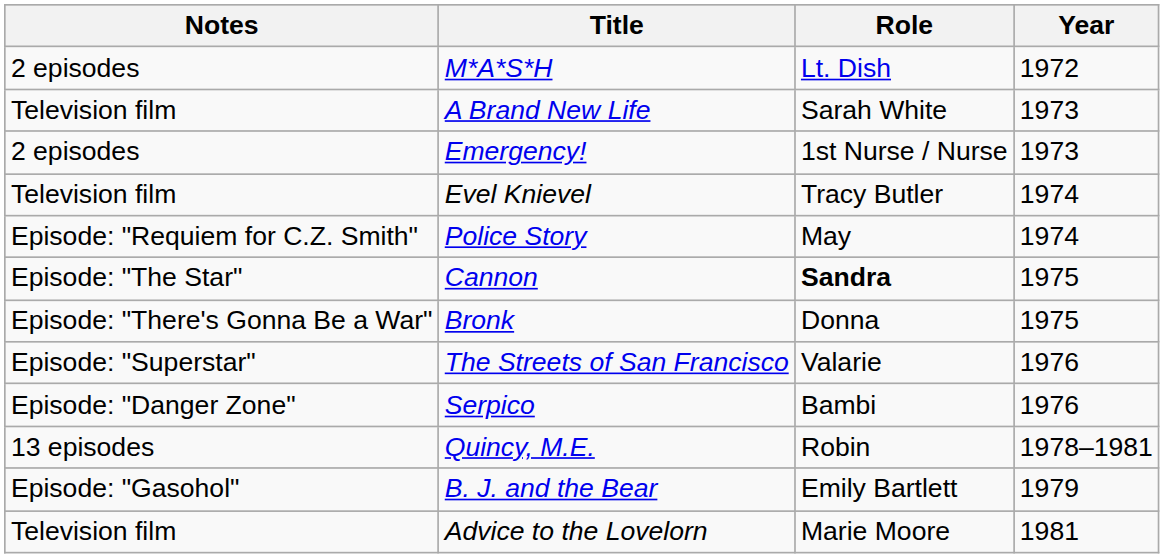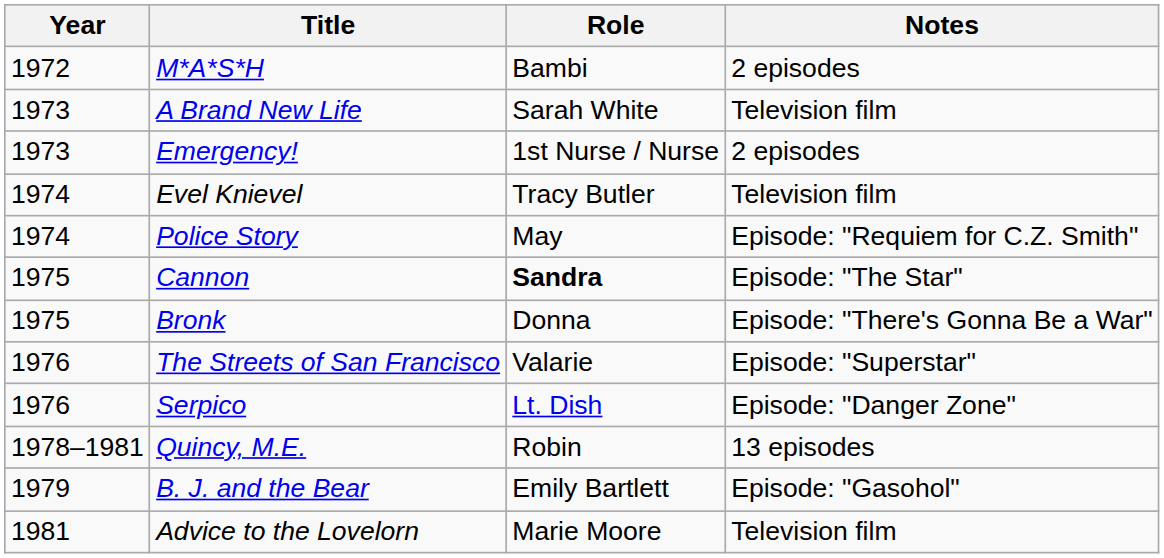columns swapped: Year <-> Notes
M*A*S*H | Role: Lt. Dish -> Bambi
Serpico | Role: Bambi -> Lt. Dish
